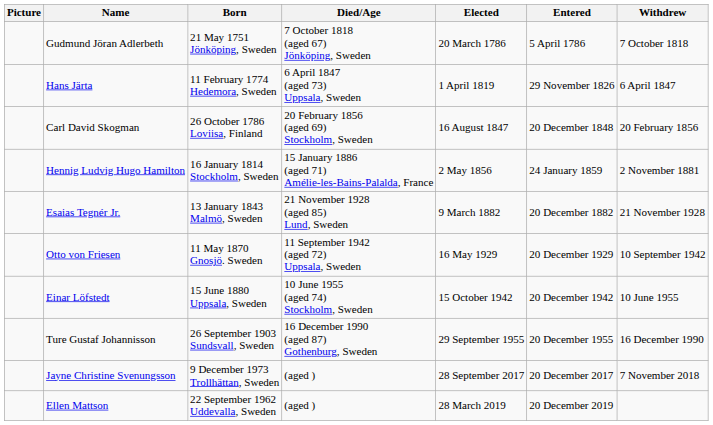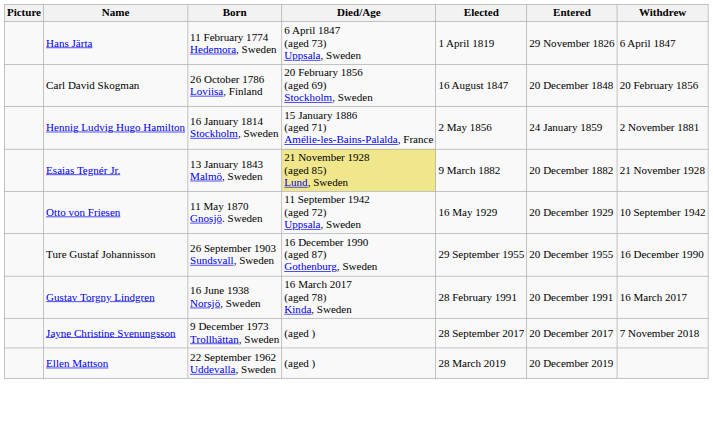- row: Gudmund Jöran Adlerbeth | 21 May 1751 Jönköping, Sweden | 7 October 1818 (aged 67) Jönköping, Sweden | 20 March 1786 | 5 April 1786 | 7 October 1818
Esaias Tegnér Jr. | Died/Age: no background -> khaki background
- row: Einar Löfstedt | 15 June 1880 Uppsala, Sweden | 10 June 1955 (aged 74) Stockholm, Sweden | 15 October 1942 | 20 December 1942 | 10 June 1955
+ row: Gustav Torgny Lindgren | 16 June 1938 Norsjö, Sweden | 16 March 2017 (aged 78) Kinda, Sweden | 28 February 1991 | 20 December 1991 | 16 March 2017
